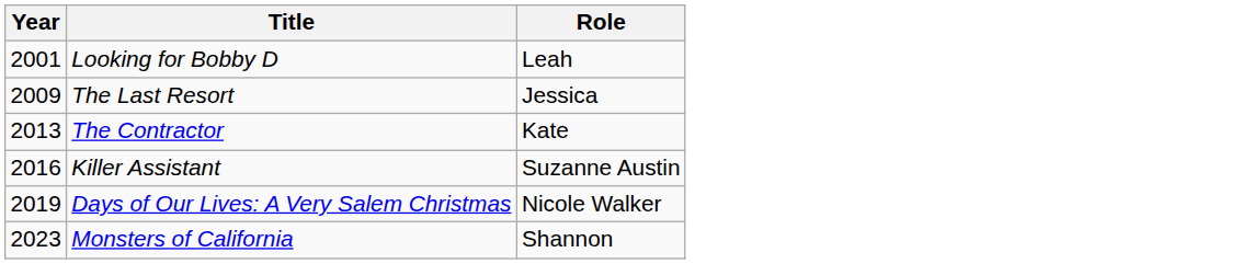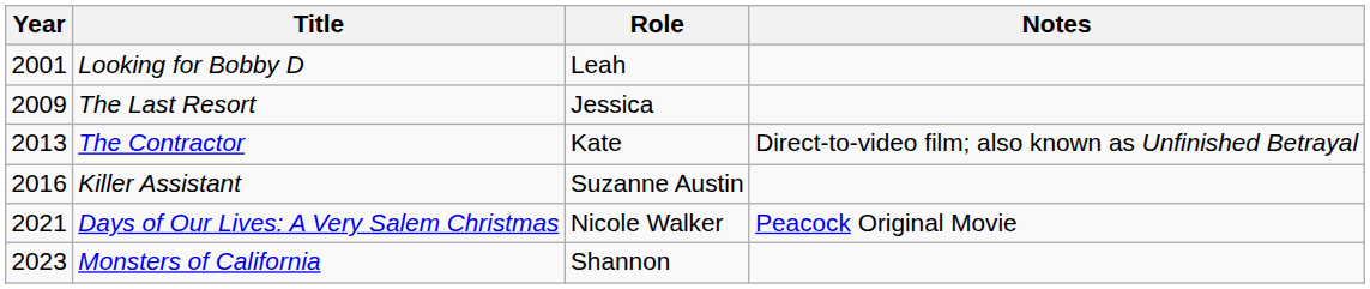+ column: Notes | Direct-to-video film; also known as Unfinished Betrayal | Peacock Original Movie
Days of Our Lives: A Very Salem Christmas | Year: 2019 -> 2021
